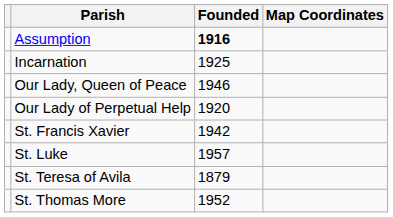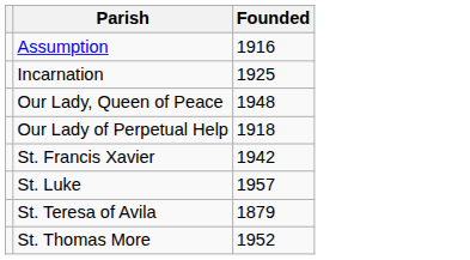- column: Map Coordinates
Assumption | Founded: bold -> normal
Our Lady, Queen of Peace | Founded: 1946 -> 1948
Our Lady of Perpetual Help | Founded: 1920 -> 1918
